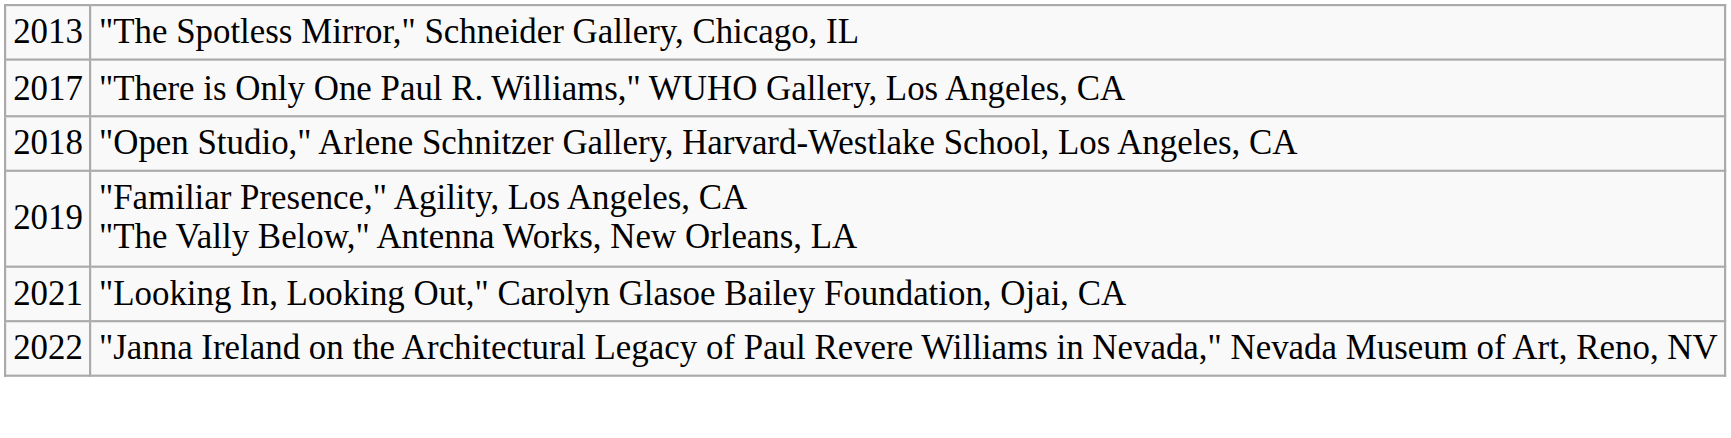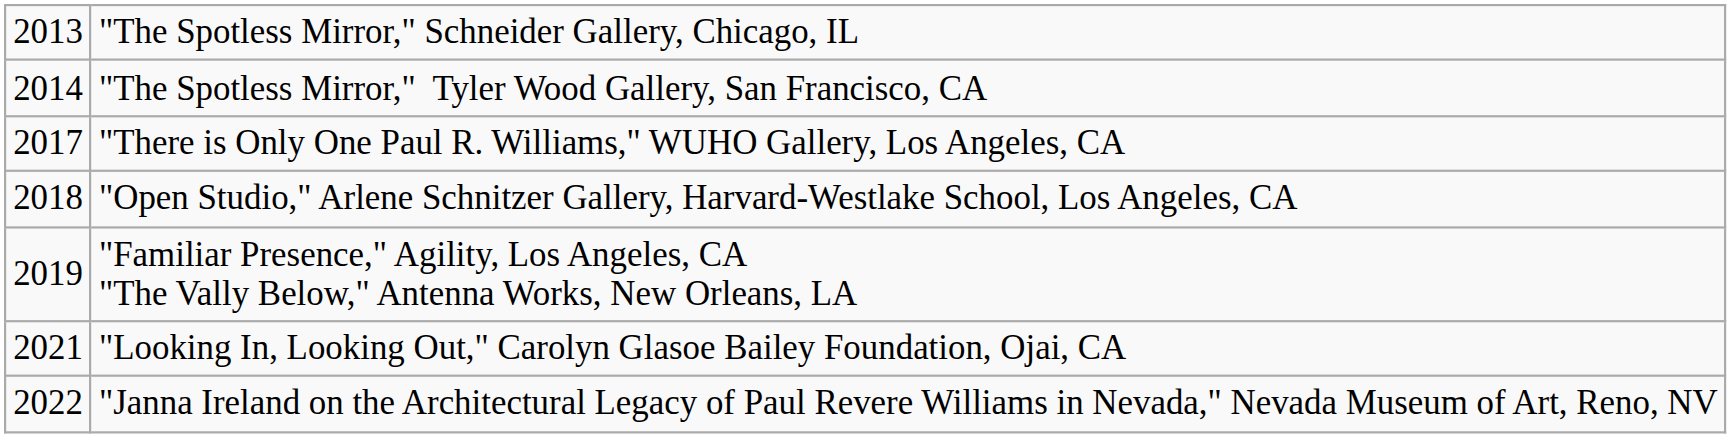+ row: 2014 | "The Spotless Mirror," Tyler Wood Gallery, San Francisco, CA
